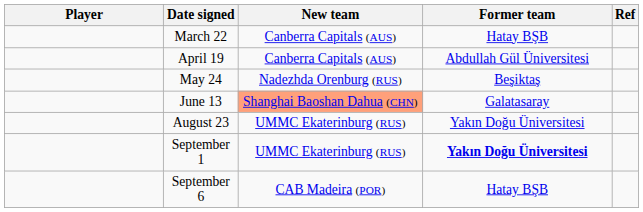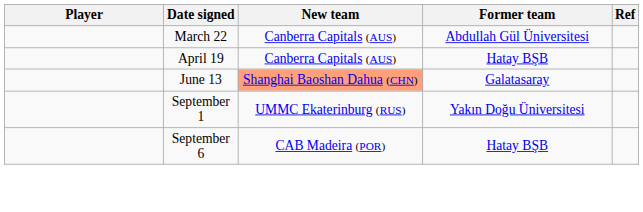March 22 | Former team: Hatay BŞB -> Abdullah Gül Üniversitesi
April 19 | Former team: Abdullah Gül Üniversitesi -> Hatay BŞB
- row: May 24 | Nadezhda Orenburg (RUS) | Beşiktaş
- row: August 23 | UMMC Ekaterinburg (RUS) | Yakın Doğu Üniversitesi
September 1 | Former team: bold -> normal
